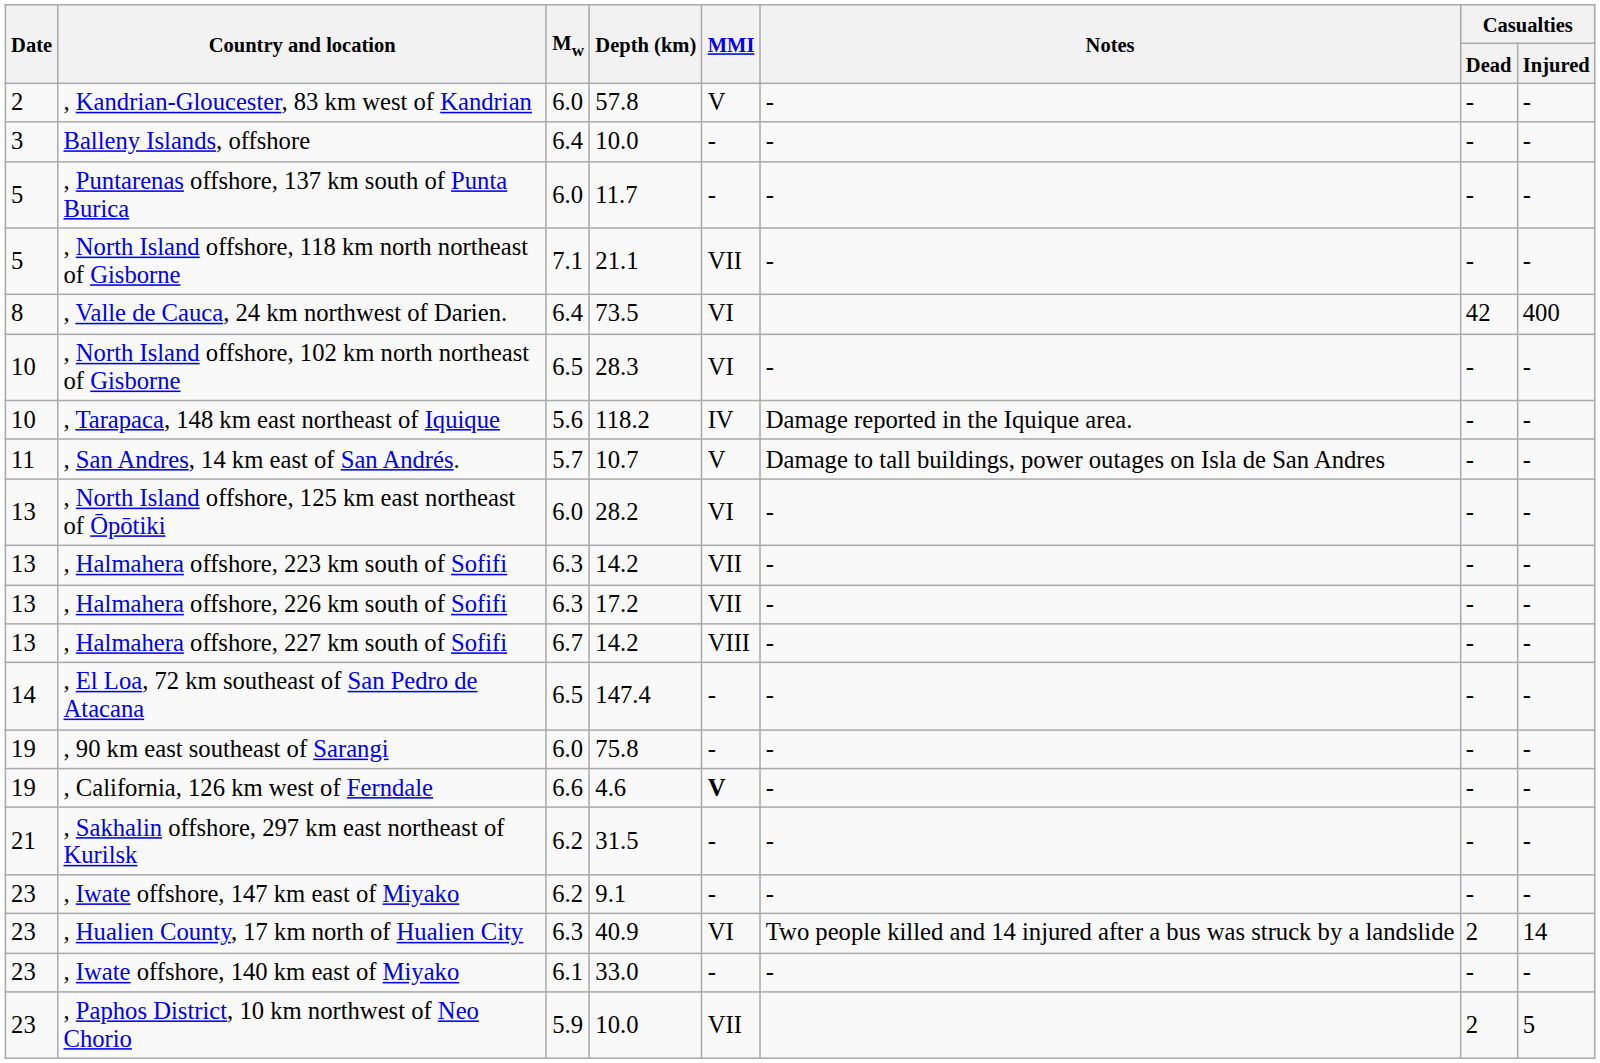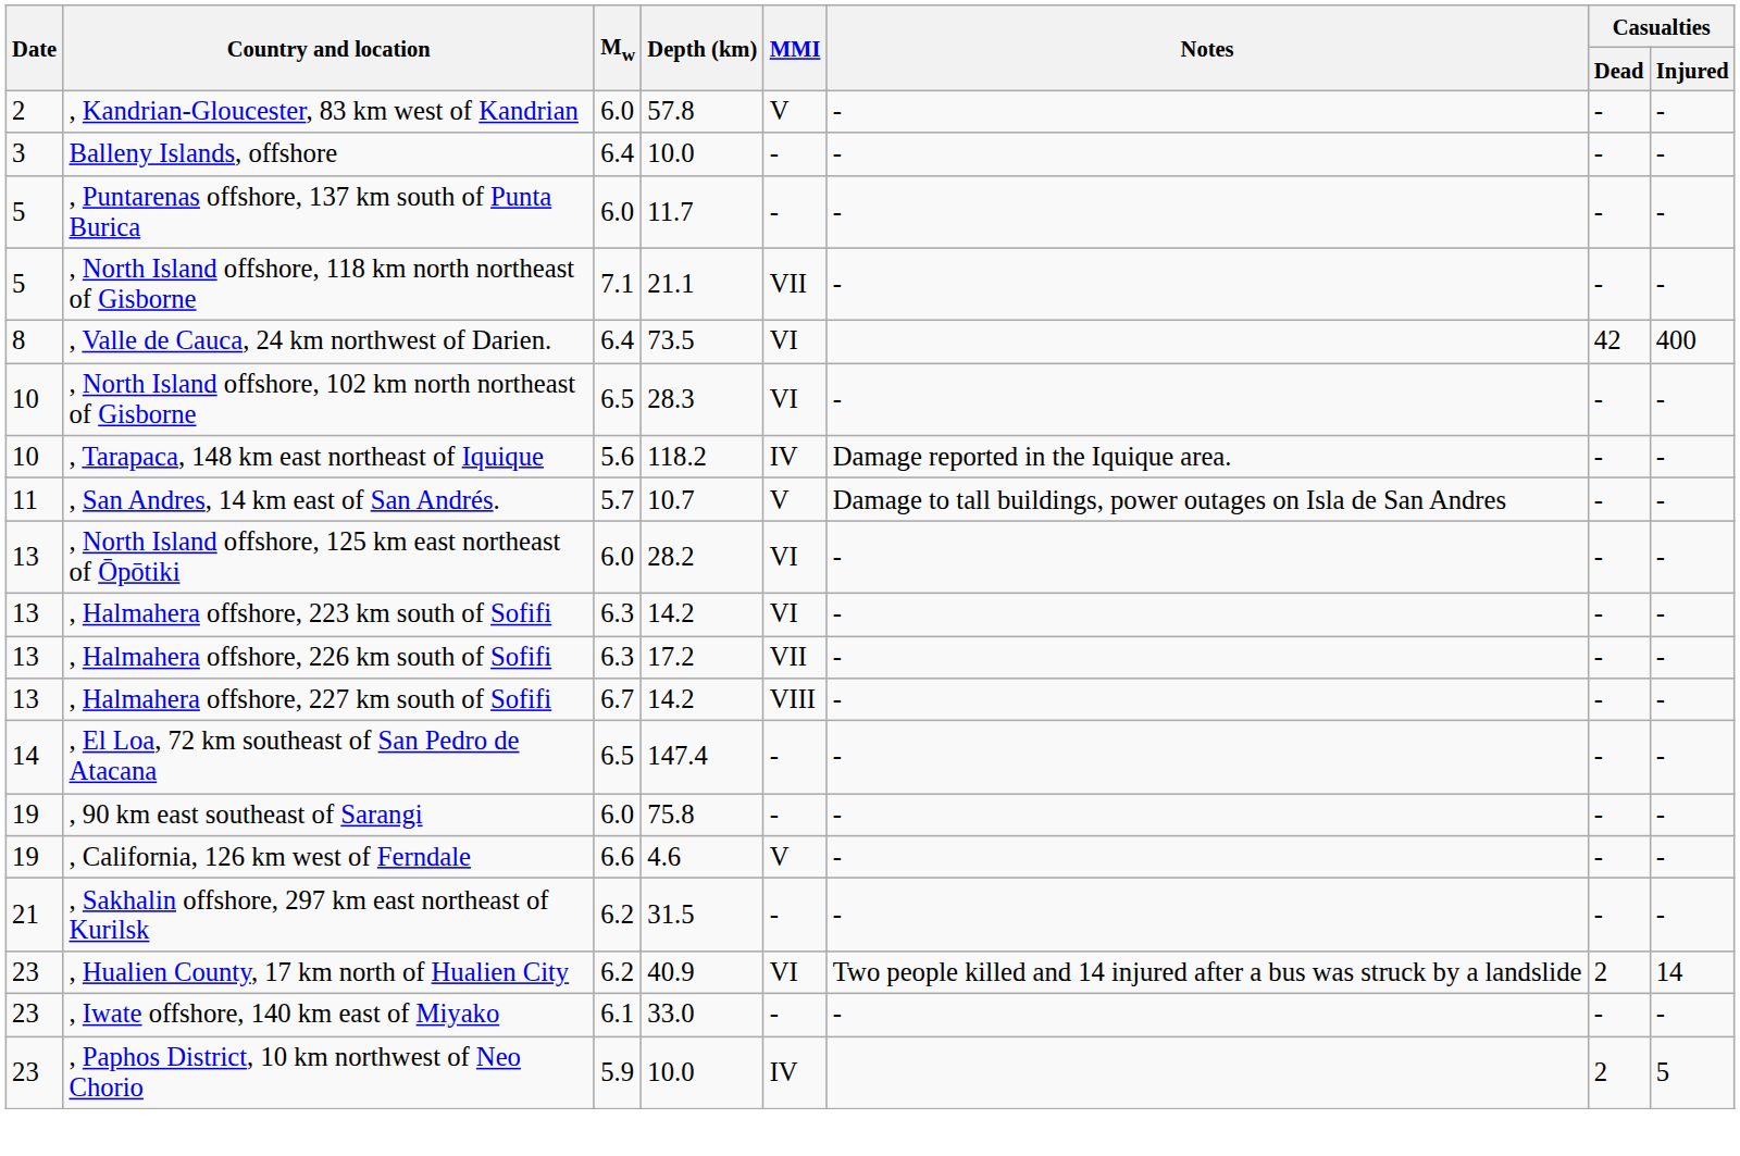, Halmahera offshore, 223 km south of Sofifi | MMI: VII -> VI
, California, 126 km west of Ferndale | MMI: bold -> normal
- row: 23 | , Iwate offshore, 147 km east of Miyako | 6.2 | 9.1 | - | - | - | -
, Hualien County, 17 km north of Hualien City | Mw: 6.3 -> 6.2
, Paphos District, 10 km northwest of Neo Chorio | MMI: VII -> IV
